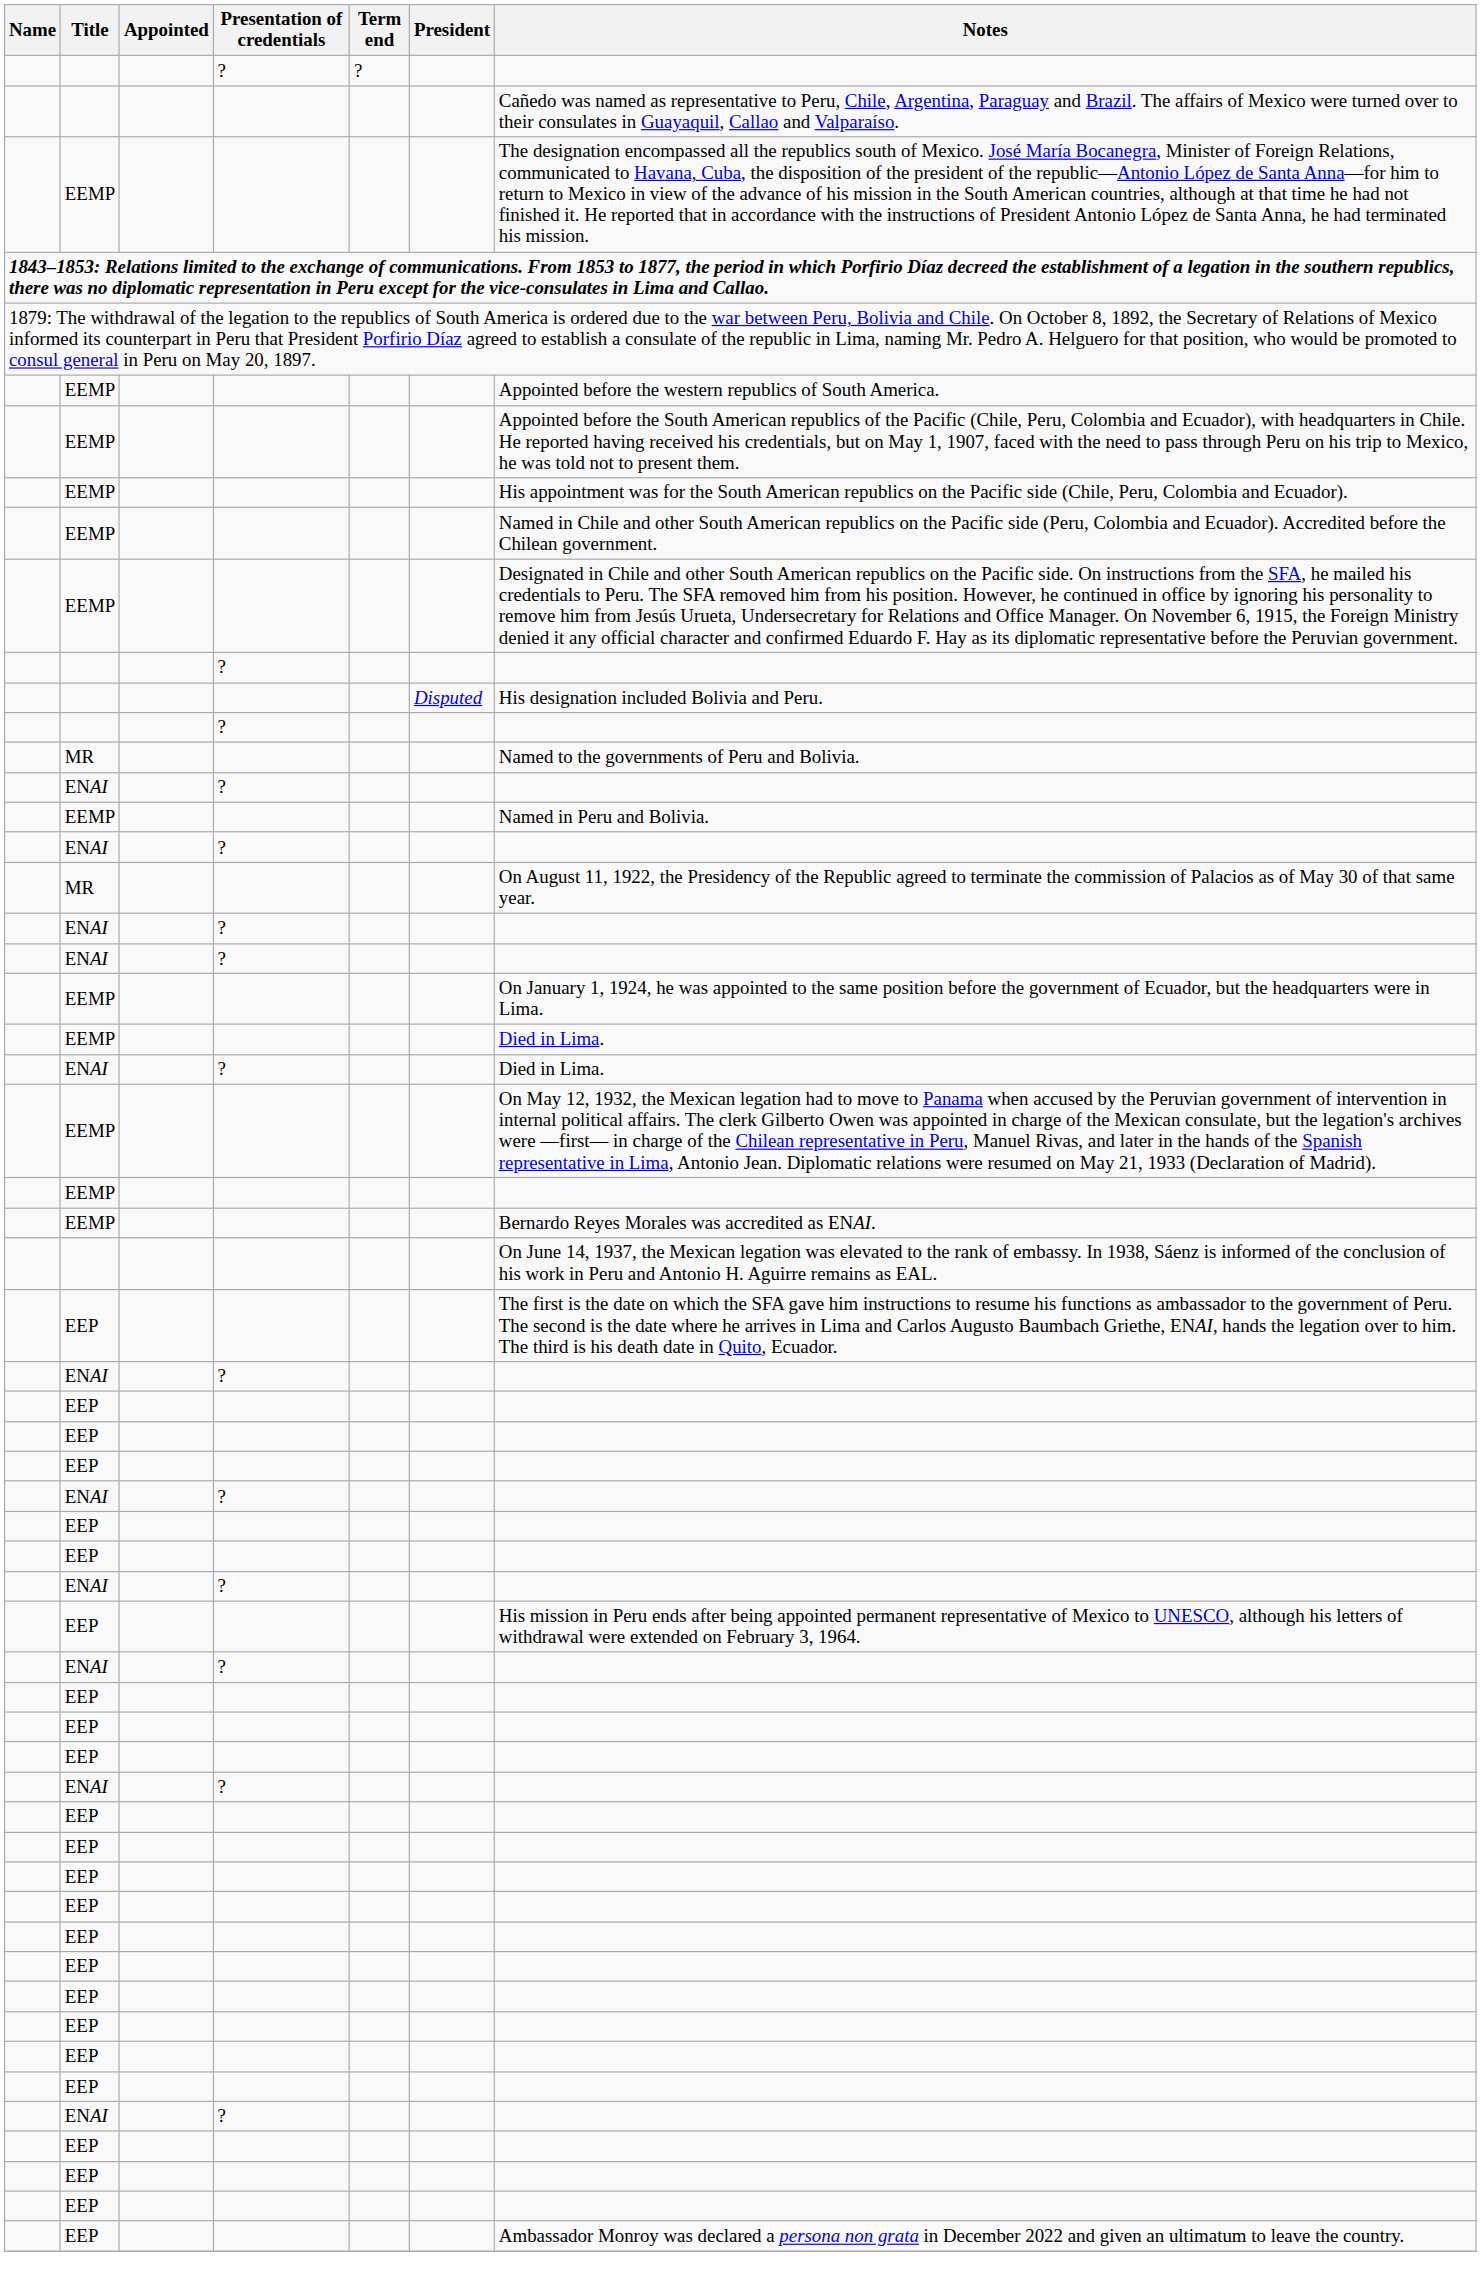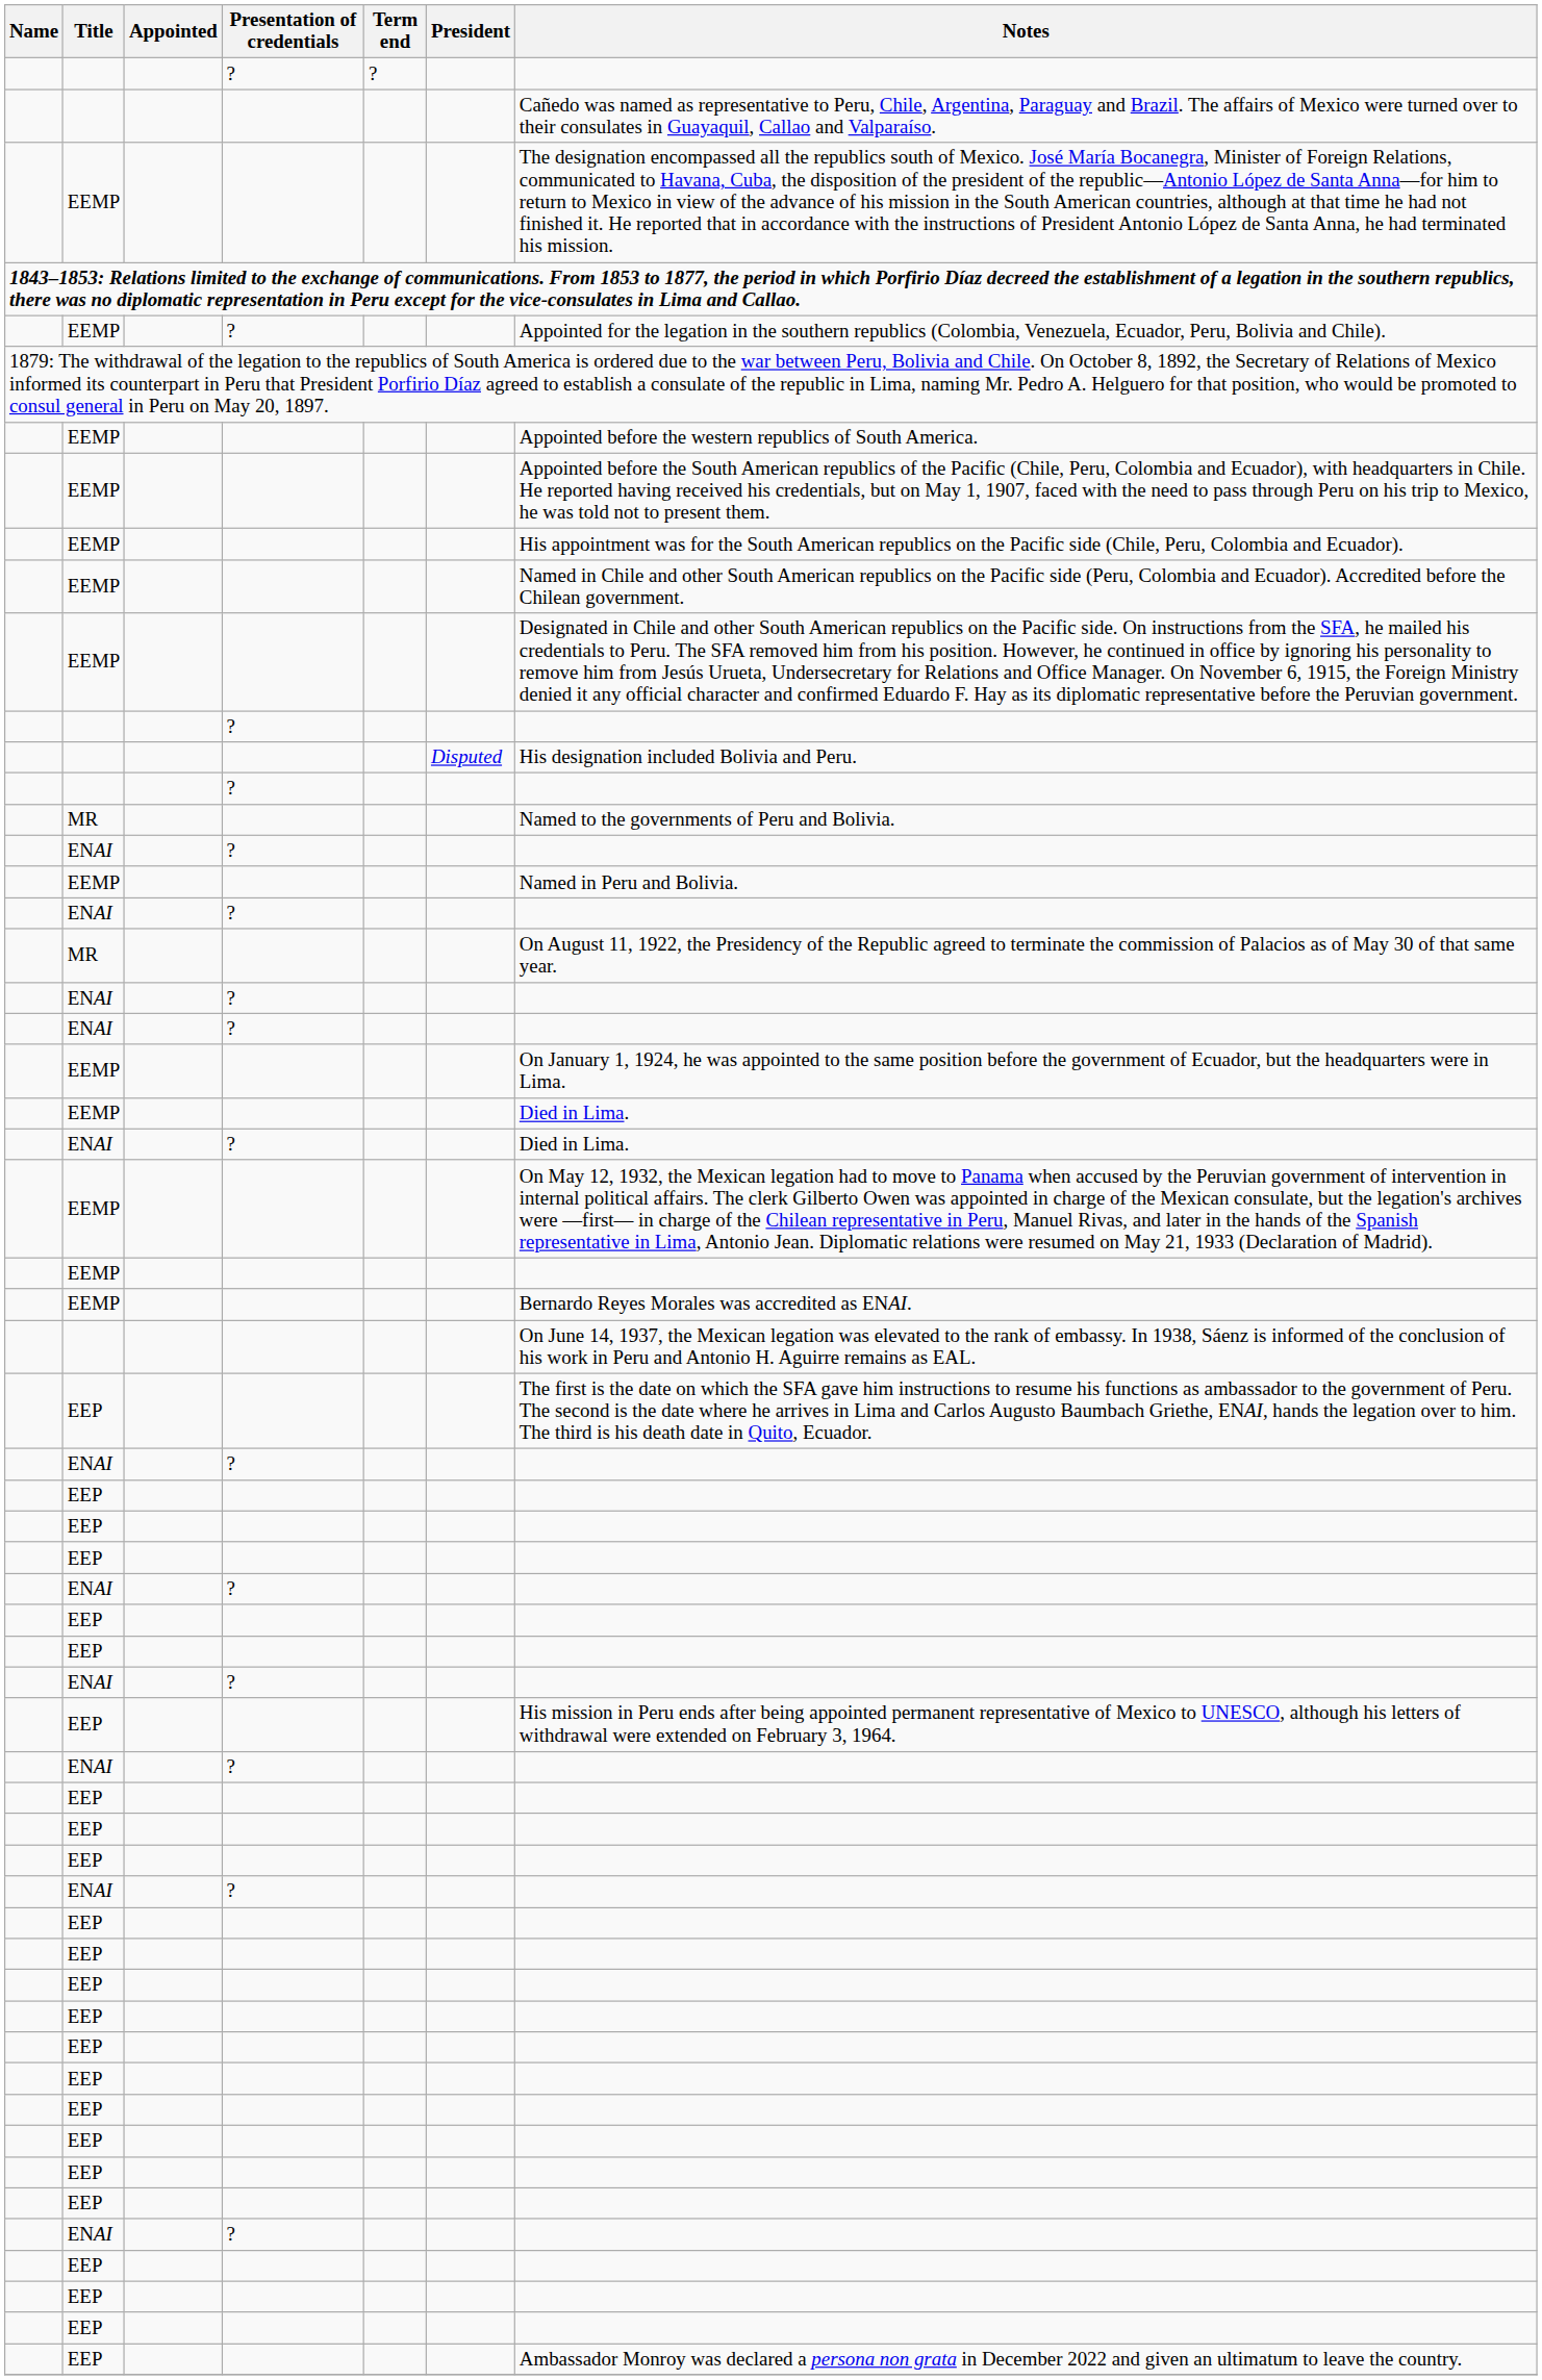+ row: EEMP | ? | Appointed for the legation in the southern republics (Colombia, Venezuela, Ecuador, Peru, Bolivia and Chile).
